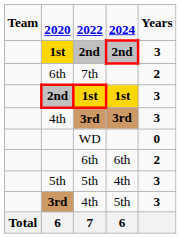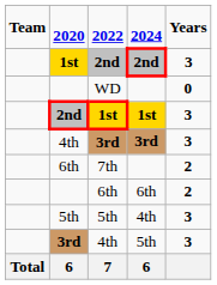rows swapped: 7th <-> WD
